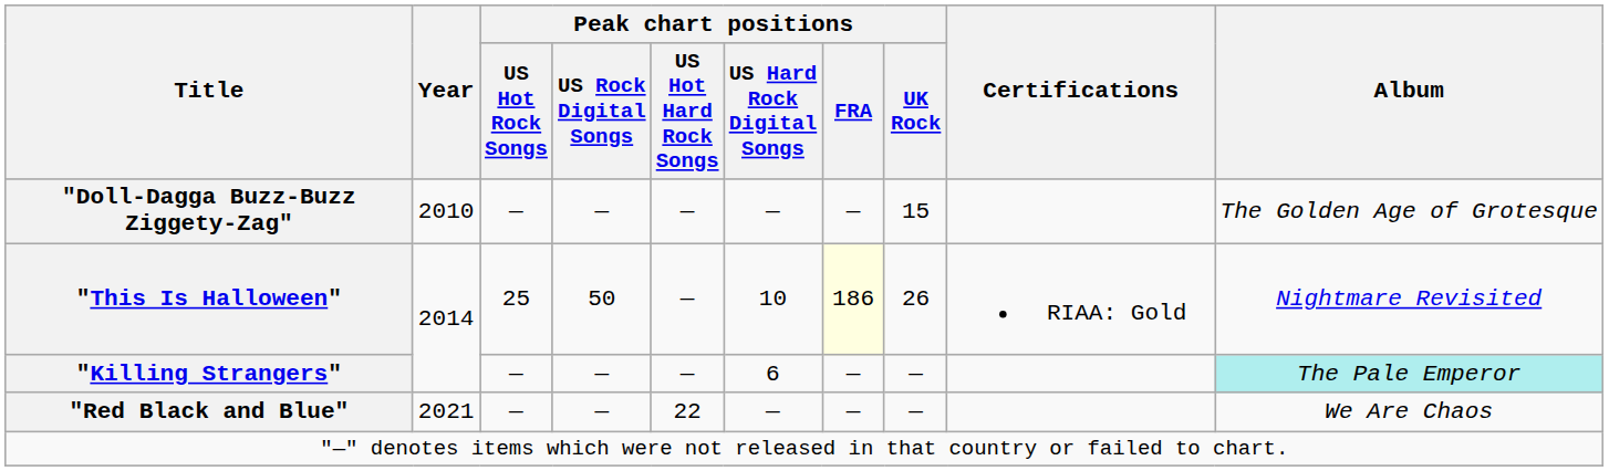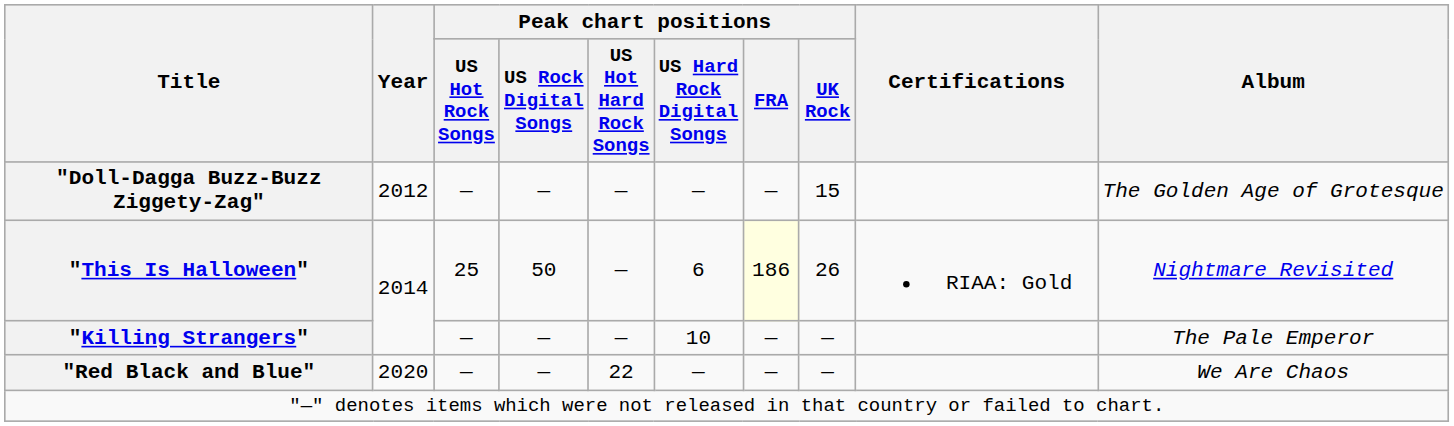"Doll-Dagga Buzz-Buzz Ziggety-Zag" | Year: 2010 -> 2012
"This Is Halloween" | Peak chart positions / US Hard Rock Digital Songs: 10 -> 6
"Killing Strangers" | Peak chart positions / US Hard Rock Digital Songs: 6 -> 10
"Killing Strangers" | Album: paleturquoise background -> no background
"Red Black and Blue" | Year: 2021 -> 2020
